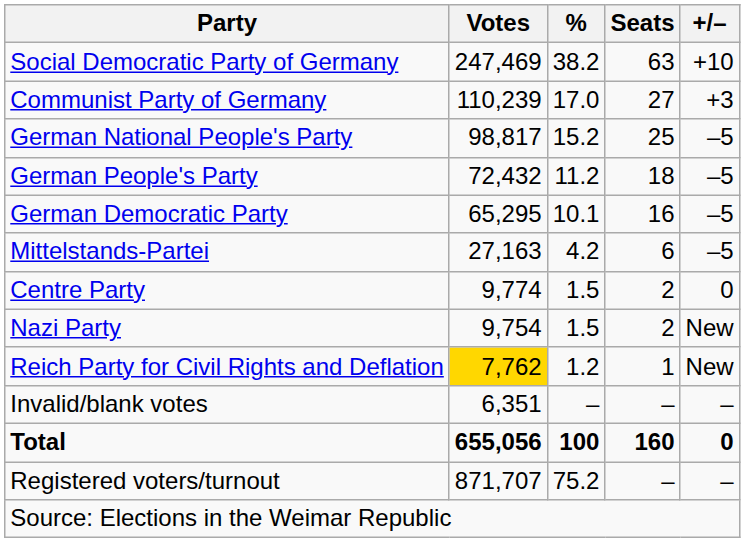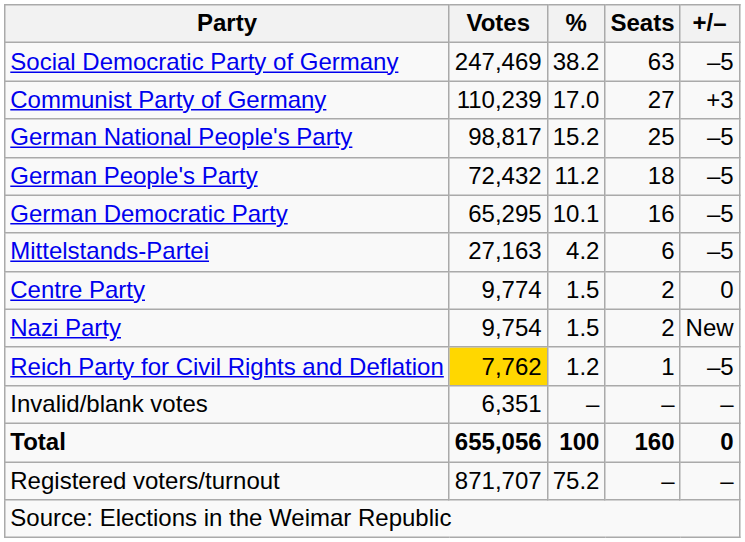Social Democratic Party of Germany | +/–: +10 -> –5
Reich Party for Civil Rights and Deflation | +/–: New -> –5
